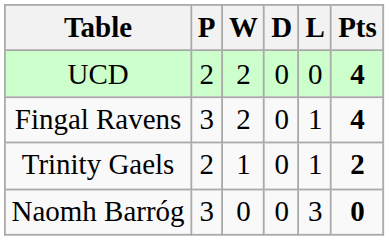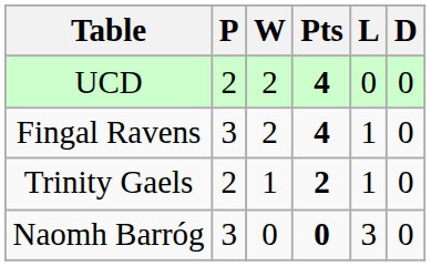columns swapped: D <-> Pts
